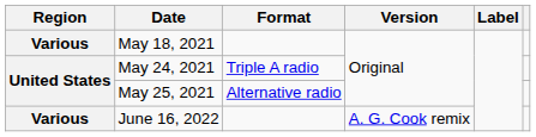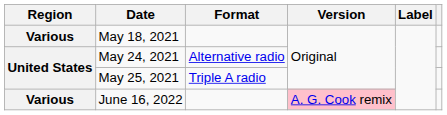May 24, 2021 | Format: Triple A radio -> Alternative radio
May 25, 2021 | Format: Alternative radio -> Triple A radio
June 16, 2022 | Version: no background -> pink background
